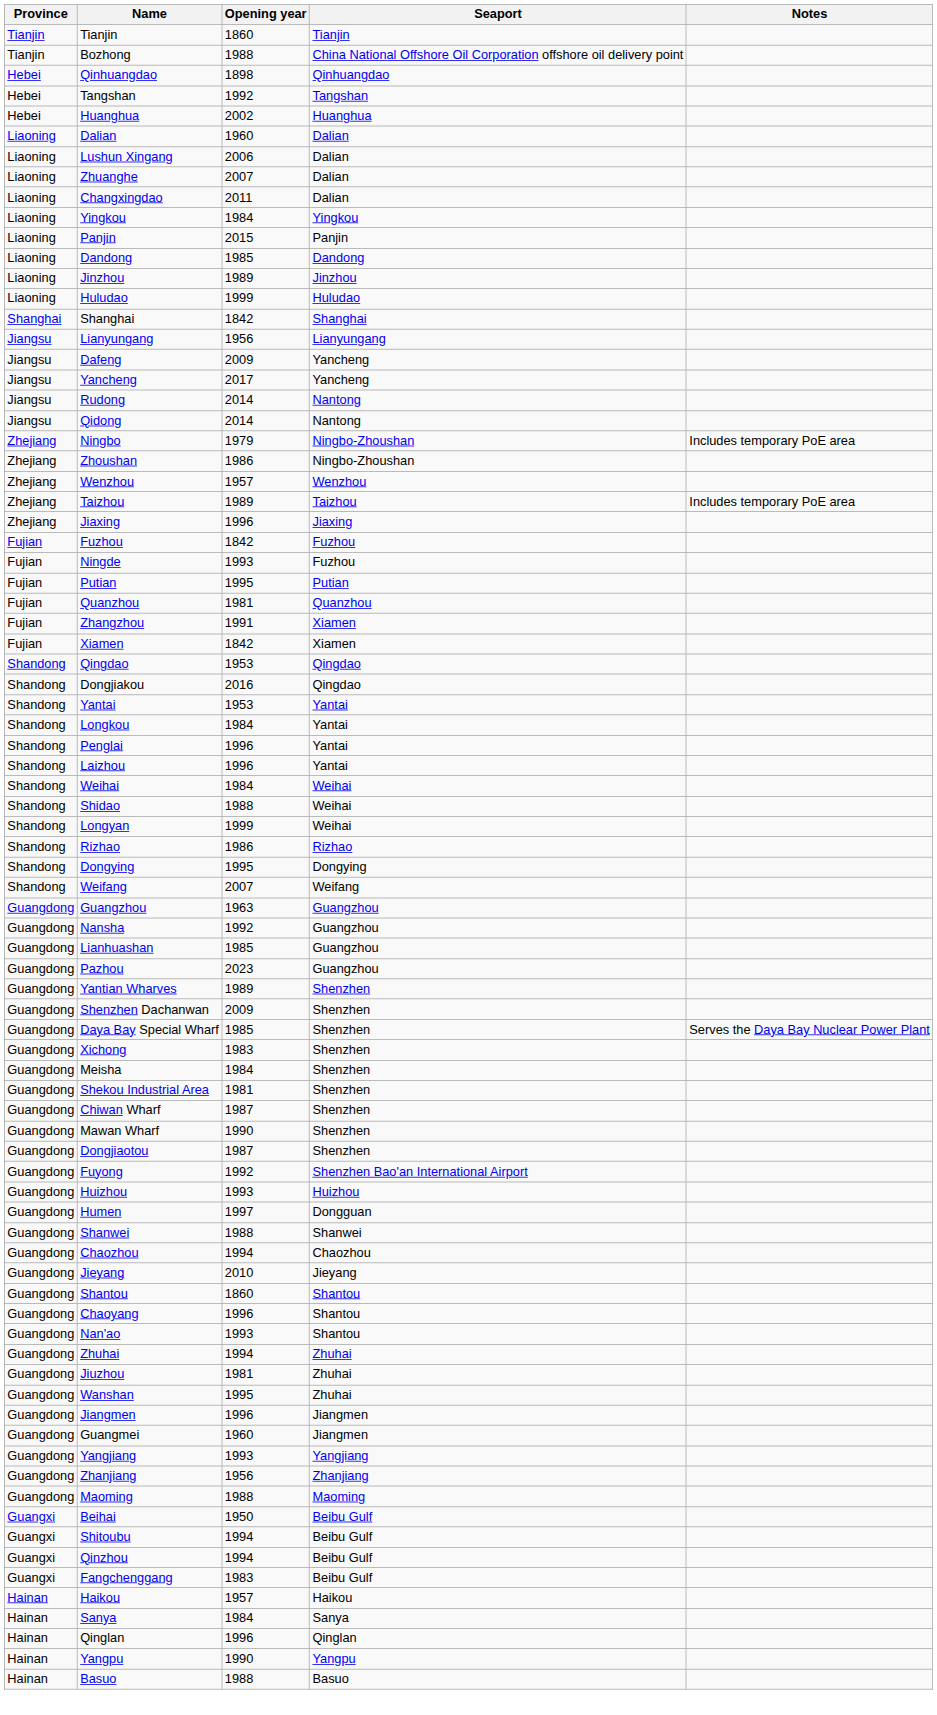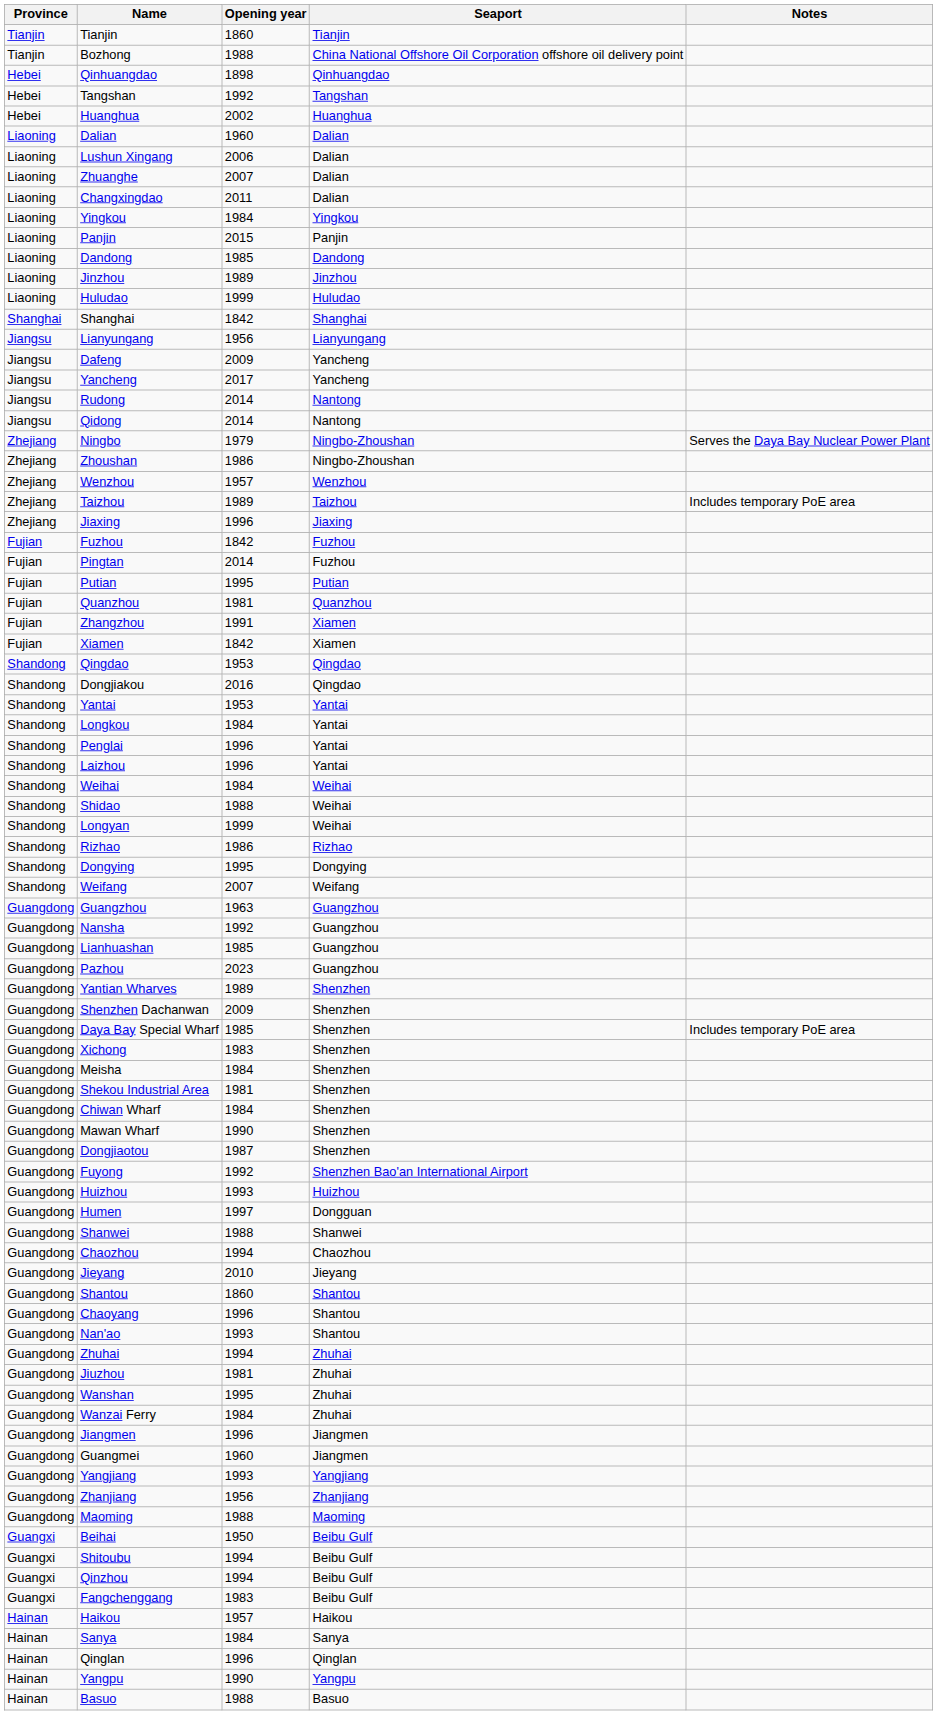Ningbo | Notes: Includes temporary PoE area -> Serves the Daya Bay Nuclear Power Plant
+ row: Fujian | Pingtan | 2014 | Fuzhou
- row: Fujian | Ningde | 1993 | Fuzhou
Daya Bay Special Wharf | Notes: Serves the Daya Bay Nuclear Power Plant -> Includes temporary PoE area
Chiwan Wharf | Opening year: 1987 -> 1984
+ row: Guangdong | Wanzai Ferry | 1984 | Zhuhai
